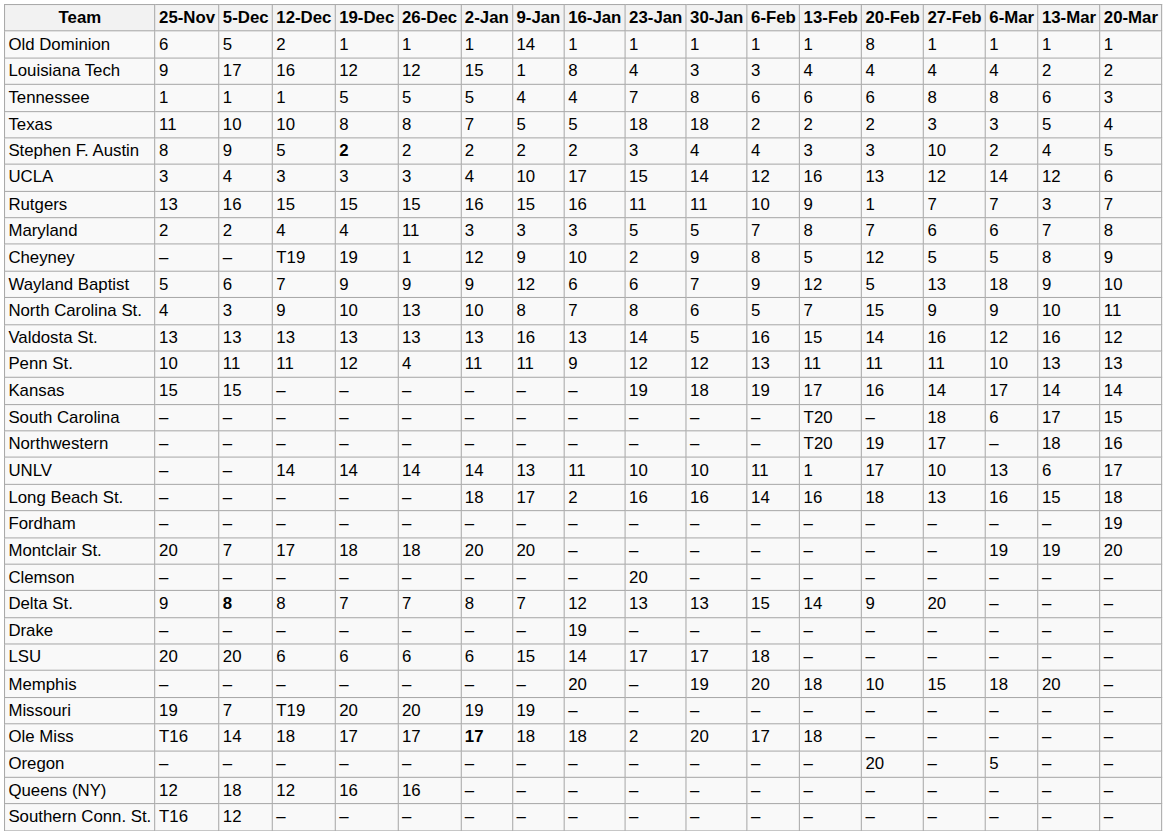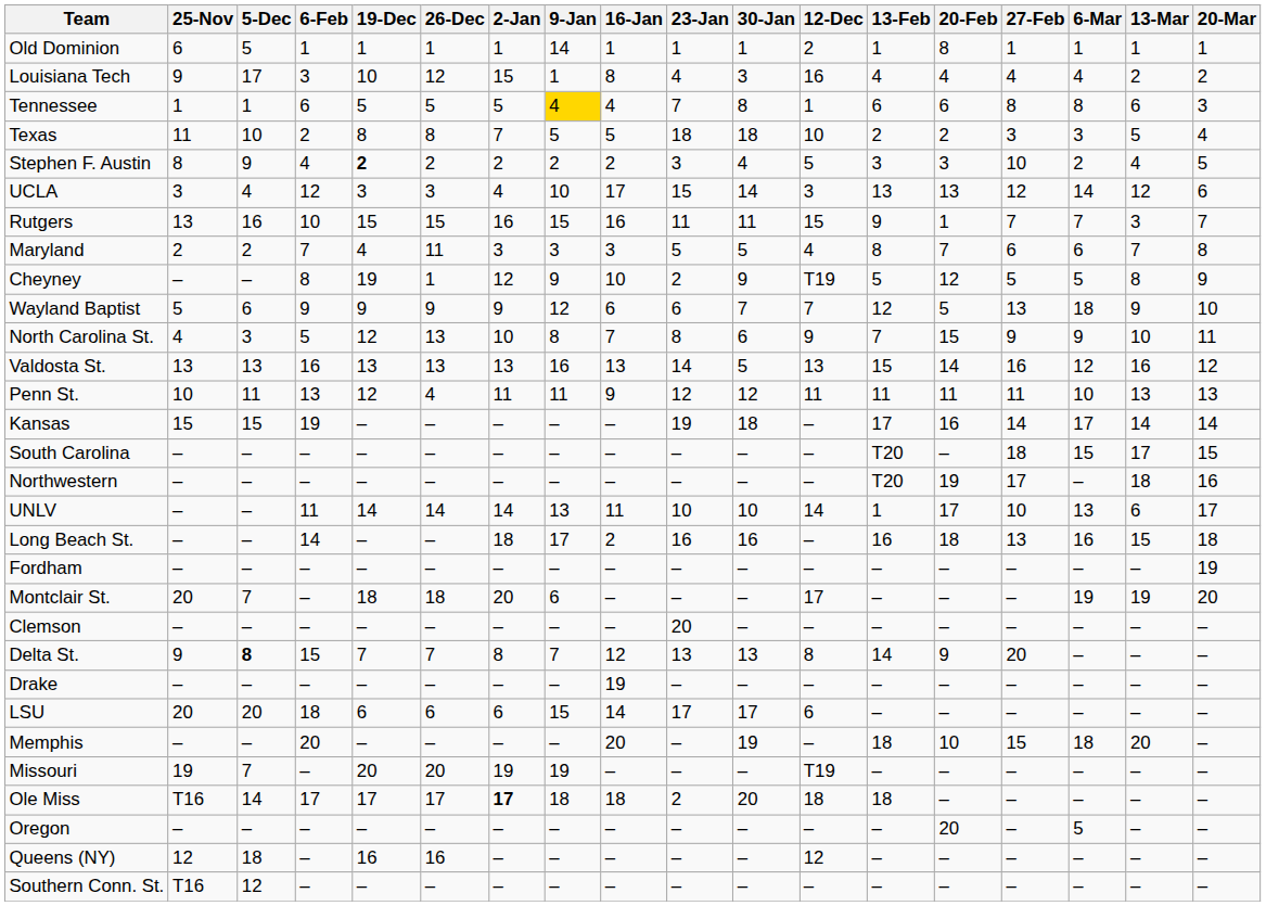columns swapped: 12-Dec <-> 6-Feb
Louisiana Tech | 19-Dec: 12 -> 10
Tennessee | 9-Jan: no background -> gold background
UCLA | 13-Feb: 16 -> 13
North Carolina St. | 19-Dec: 10 -> 12
South Carolina | 6-Mar: 6 -> 15
Montclair St. | 9-Jan: 20 -> 6
